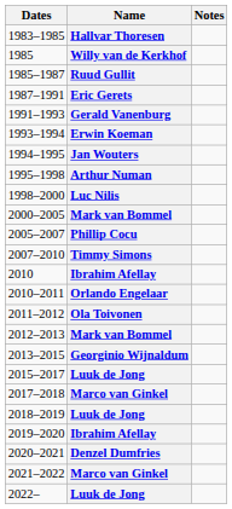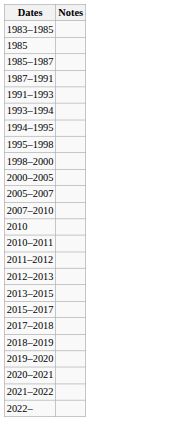- column: Name | Hallvar Thoresen | Willy van de Kerkhof | Ruud Gullit | Eric Gerets | Gerald Vanenburg | Erwin Koeman | Jan Wouters | Arthur Numan | Luc Nilis | Mark van Bommel | Phillip Cocu | Timmy Simons | Ibrahim Afellay | Orlando Engelaar | Ola Toivonen | Mark van Bommel | Georginio Wijnaldum | Luuk de Jong | Marco van Ginkel | Luuk de Jong | Ibrahim Afellay | Denzel Dumfries | Marco van Ginkel | Luuk de Jong
